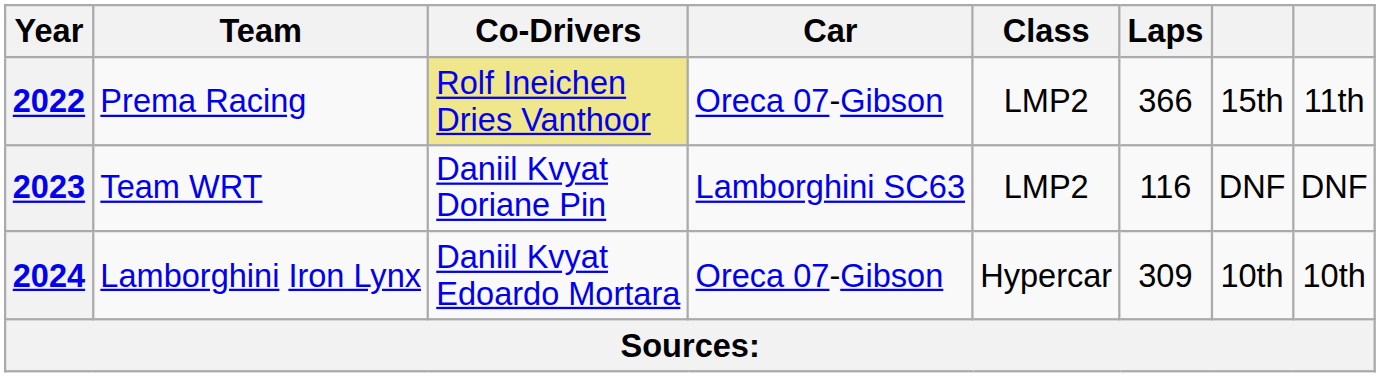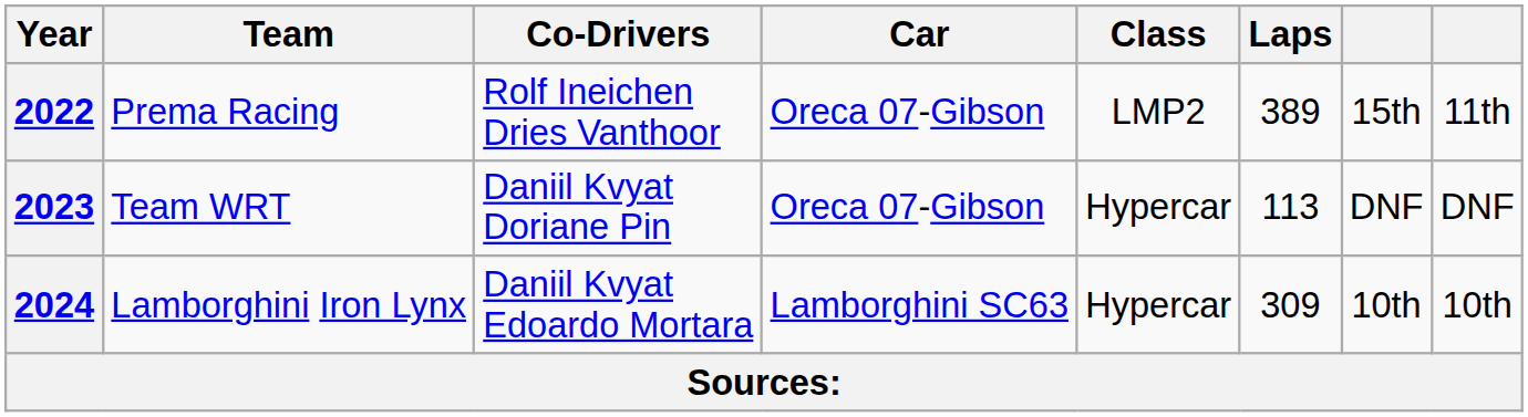2022 | Co-Drivers: khaki background -> no background
2022 | Laps: 366 -> 389
2023 | Car: Lamborghini SC63 -> Oreca 07-Gibson
2023 | Class: LMP2 -> Hypercar
2023 | Laps: 116 -> 113
2024 | Car: Oreca 07-Gibson -> Lamborghini SC63
